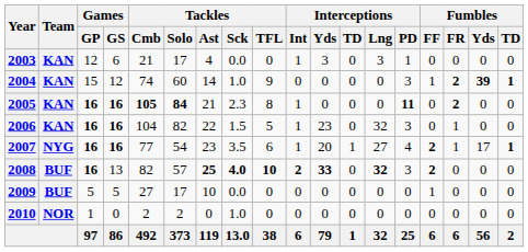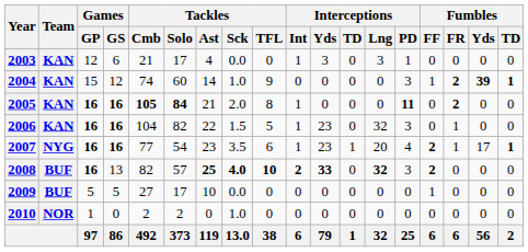2005 | Tackles / Sck: 2.3 -> 2.0
2007 | Interceptions / Yds: 20 -> 23
2007 | Interceptions / Lng: 27 -> 20
